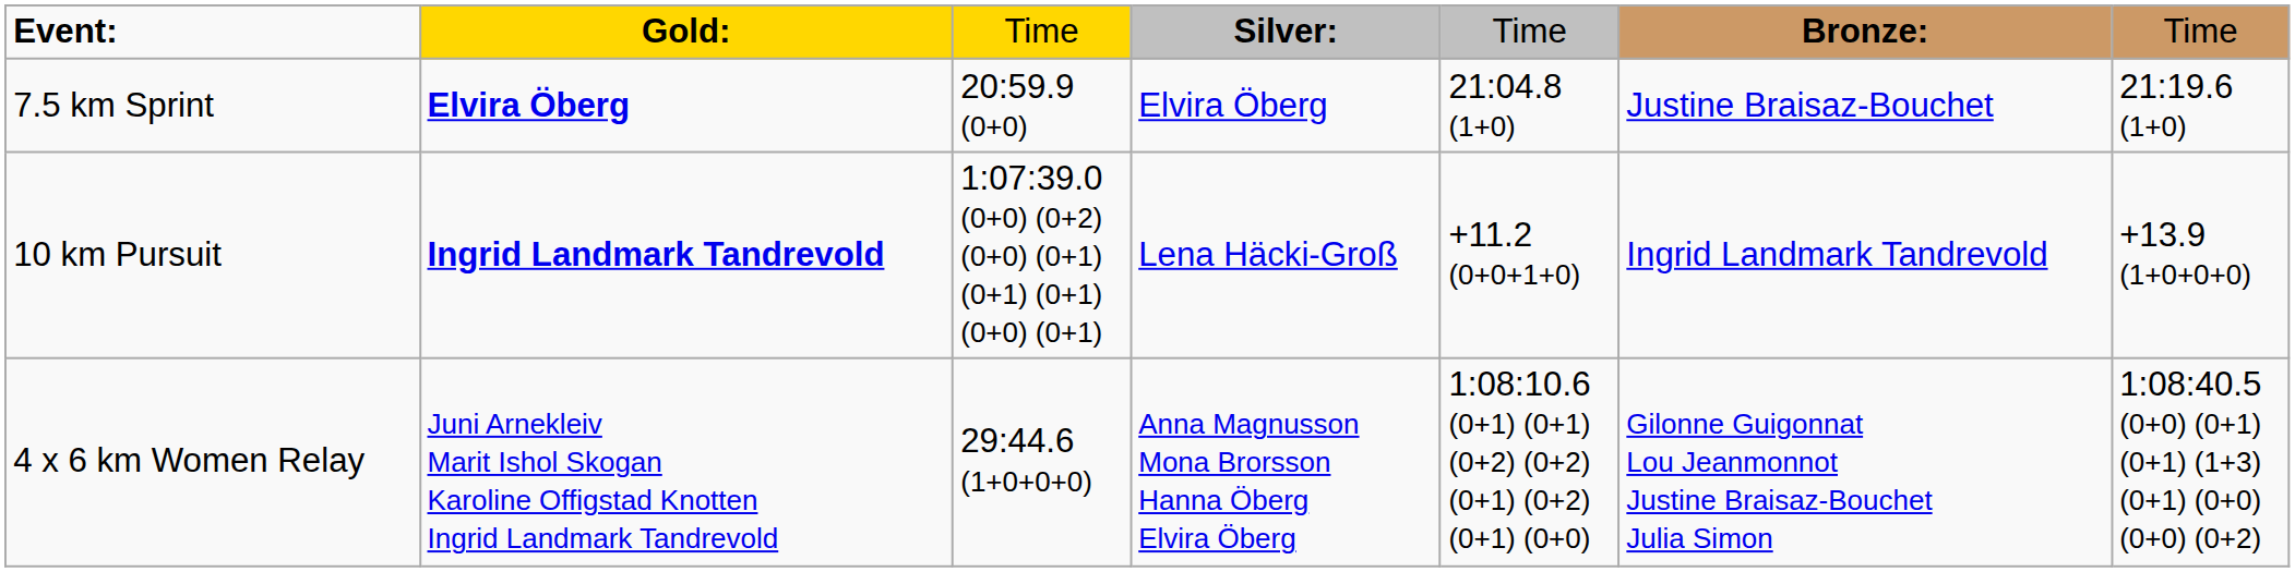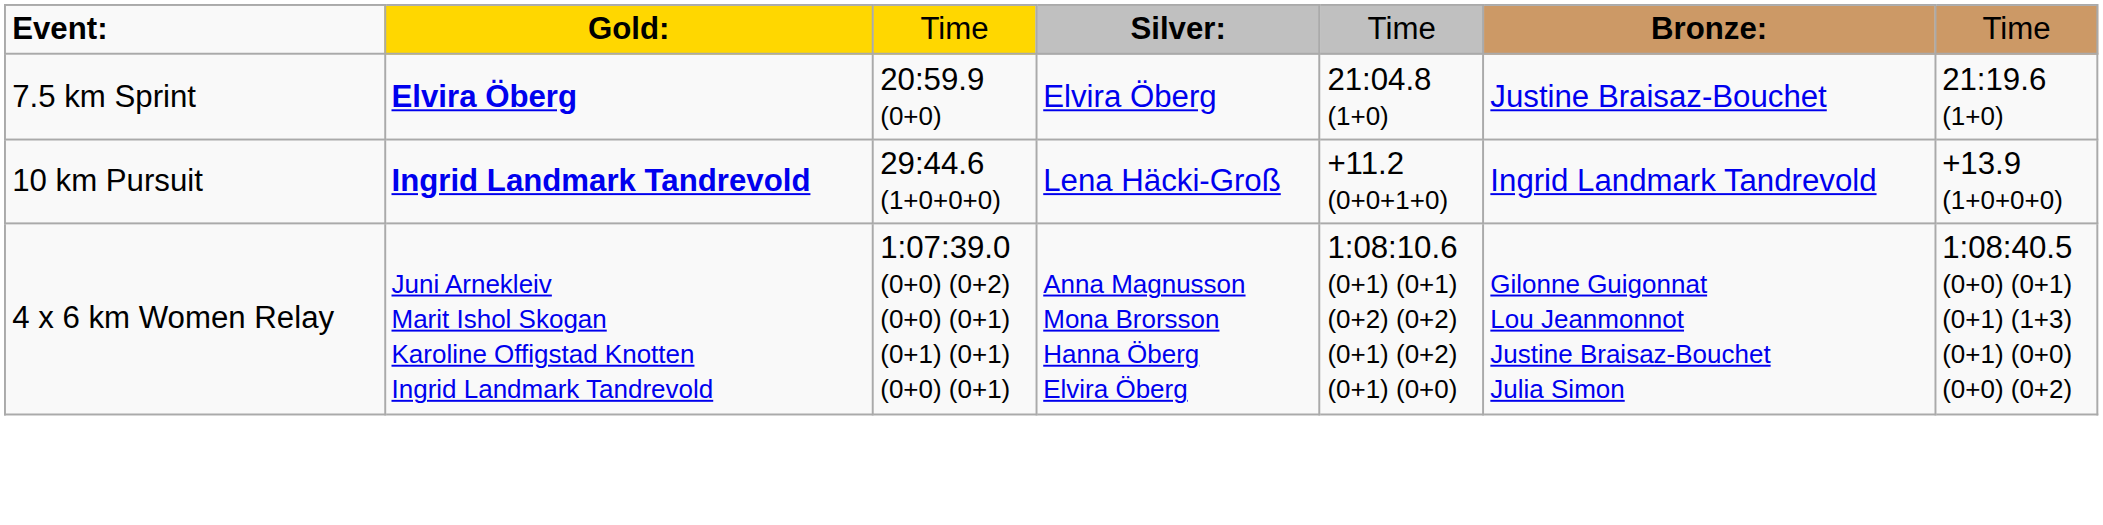10 km Pursuit | column 3: 1:07:39.0 (0+0) (0+2) (0+0) (0+1) (0+1) (0+1) (0+0) (0+1) -> 29:44.6 (1+0+0+0)
4 x 6 km Women Relay | column 3: 29:44.6 (1+0+0+0) -> 1:07:39.0 (0+0) (0+2) (0+0) (0+1) (0+1) (0+1) (0+0) (0+1)
